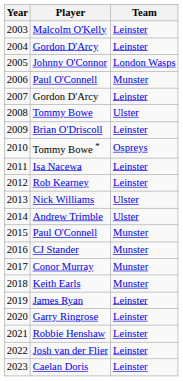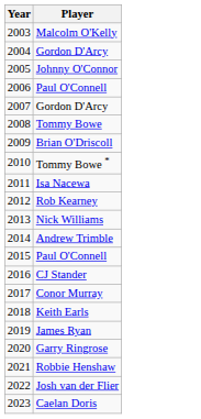- column: Team | Leinster | Leinster | London Wasps | Munster | Leinster | Ulster | Leinster | Ospreys | Leinster | Leinster | Ulster | Ulster | Munster | Munster | Munster | Munster | Leinster | Leinster | Leinster | Leinster | Leinster
